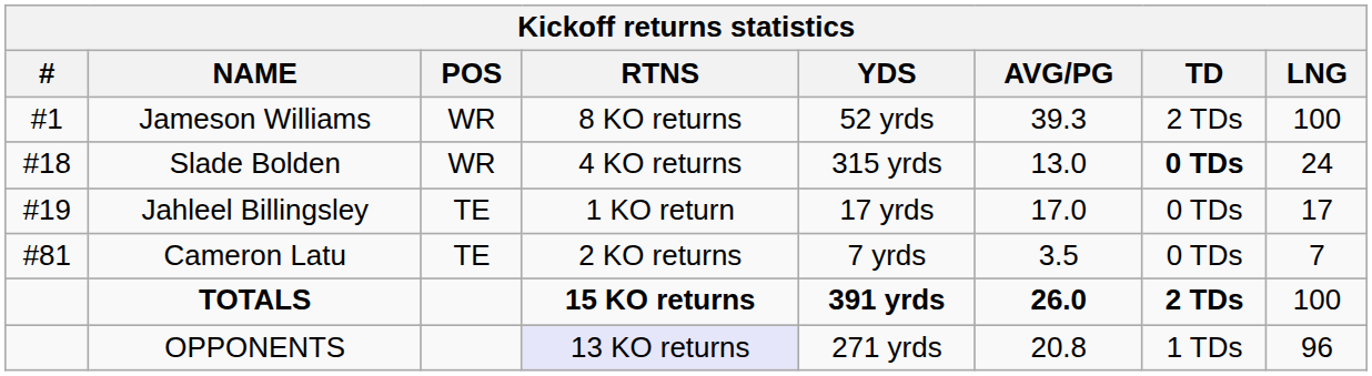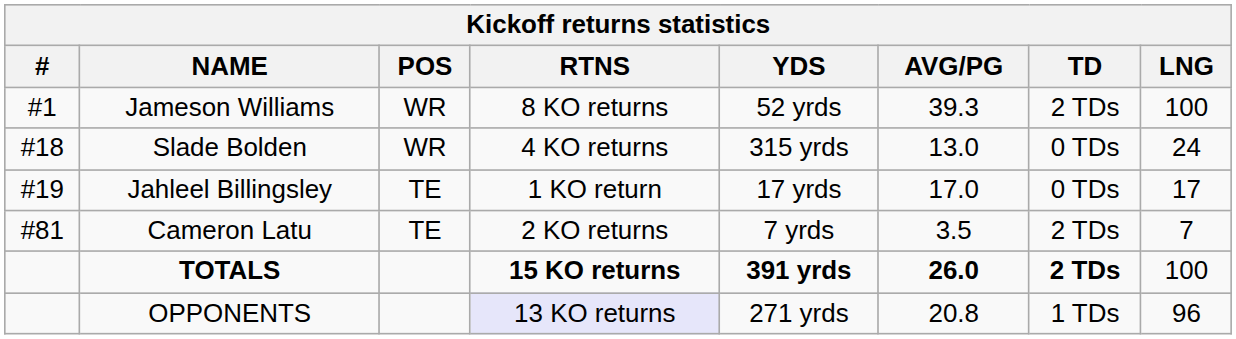Slade Bolden | TD: bold -> normal
Cameron Latu | TD: 0 TDs -> 2 TDs
